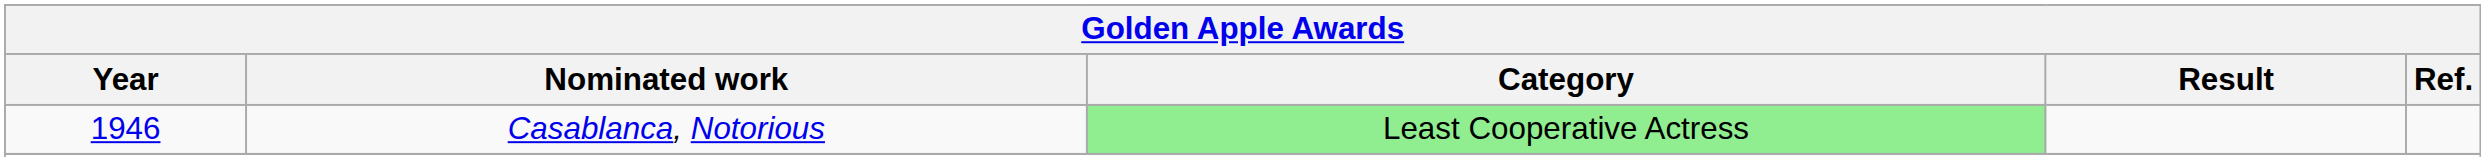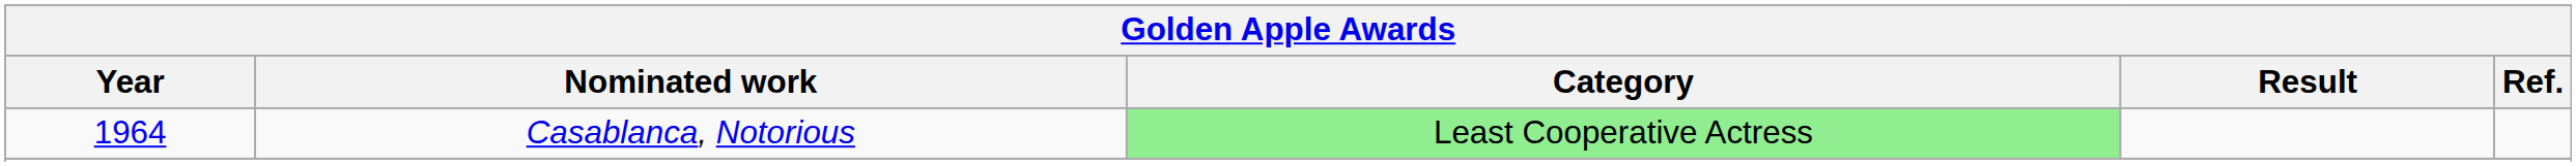Casablanca, Notorious | Year: 1946 -> 1964
